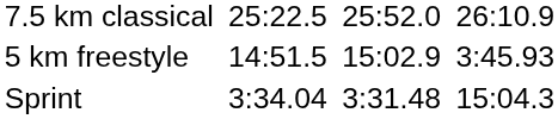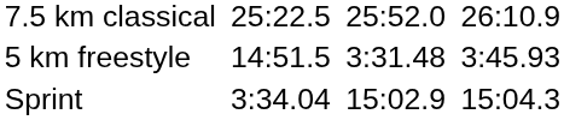5 km freestyle | column 5: 15:02.9 -> 3:31.48
Sprint | column 5: 3:31.48 -> 15:02.9
